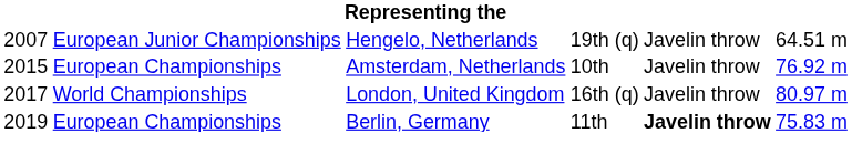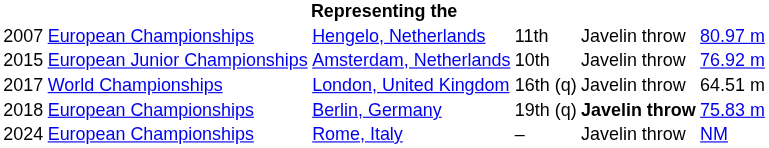Hengelo, Netherlands | column 2: European Junior Championships -> European Championships
Hengelo, Netherlands | column 4: 19th (q) -> 11th
Hengelo, Netherlands | column 6: 64.51 m -> 80.97 m
Amsterdam, Netherlands | column 2: European Championships -> European Junior Championships
London, United Kingdom | column 6: 80.97 m -> 64.51 m
Berlin, Germany | column 1: 2019 -> 2018
Berlin, Germany | column 4: 11th -> 19th (q)
+ row: 2024 | European Championships | Rome, Italy | – | Javelin throw | NM
